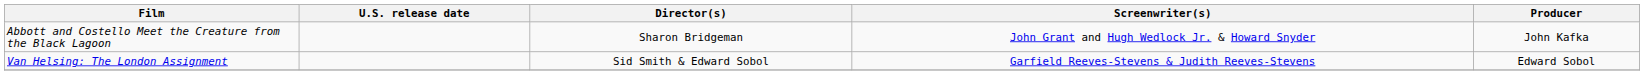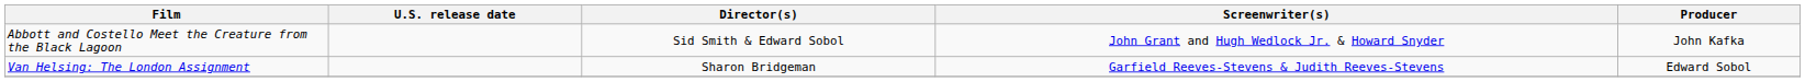Abbott and Costello Meet the Creature from the Black Lagoon | Director(s): Sharon Bridgeman -> Sid Smith & Edward Sobol
Van Helsing: The London Assignment | Director(s): Sid Smith & Edward Sobol -> Sharon Bridgeman
